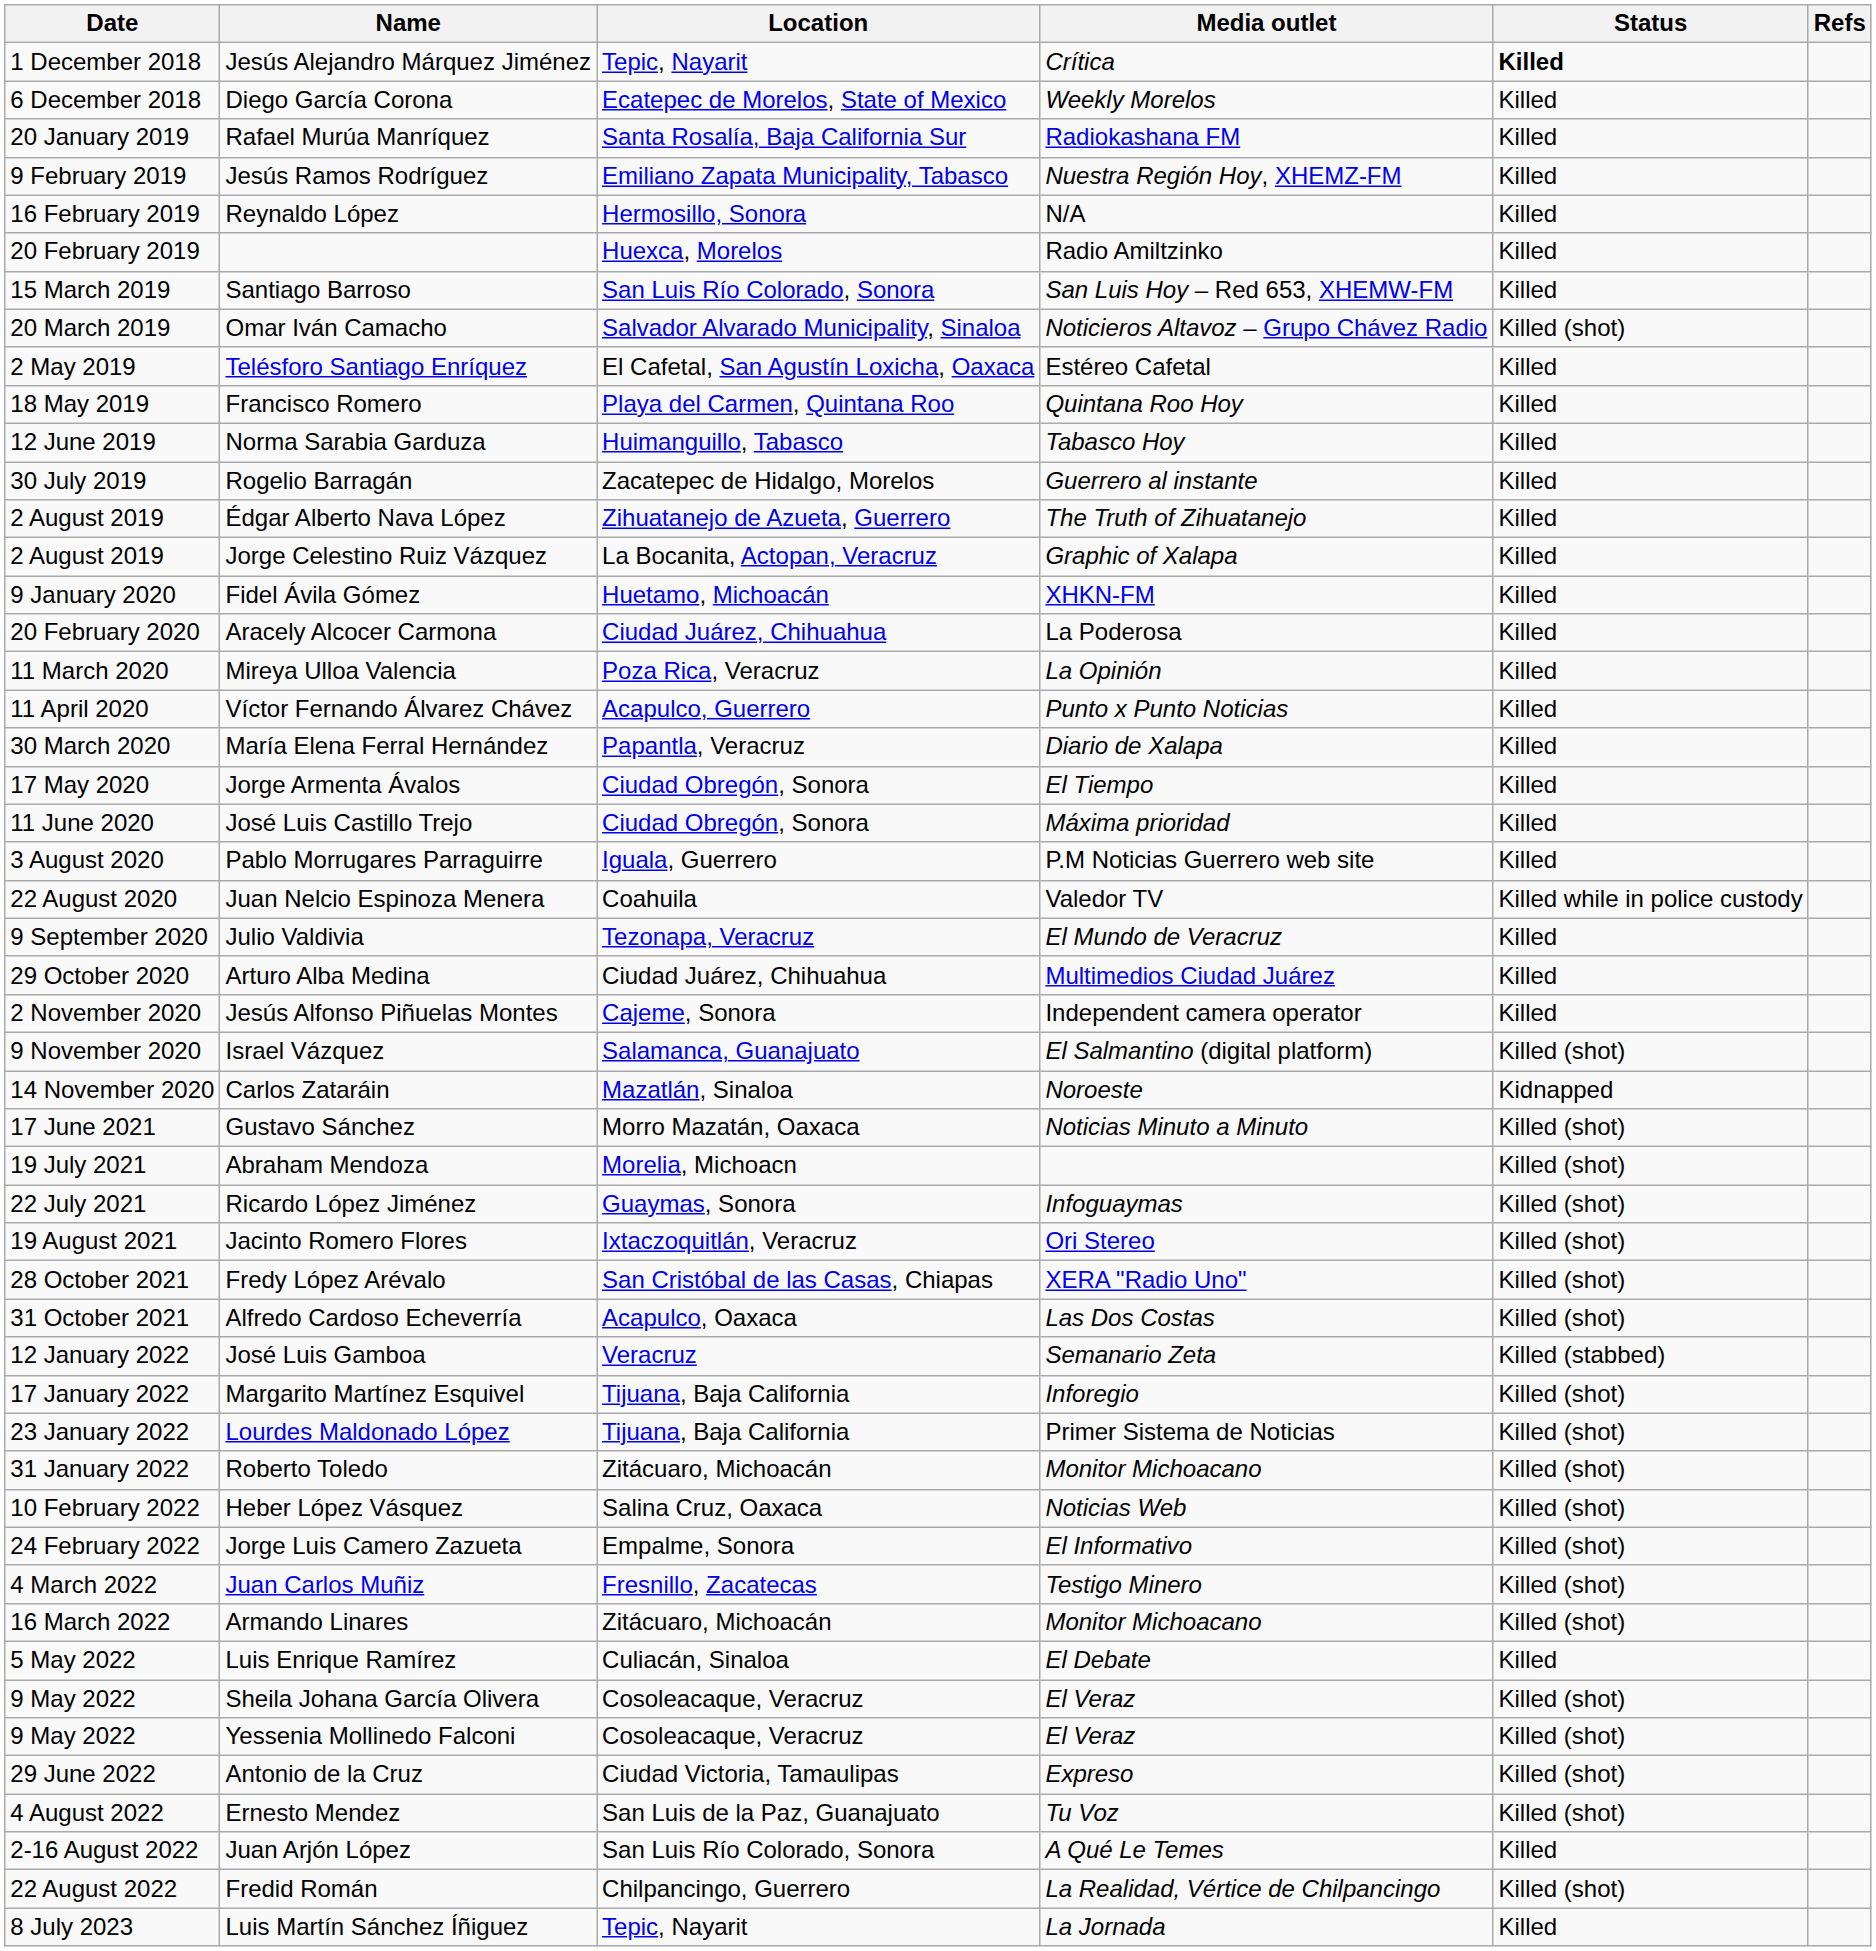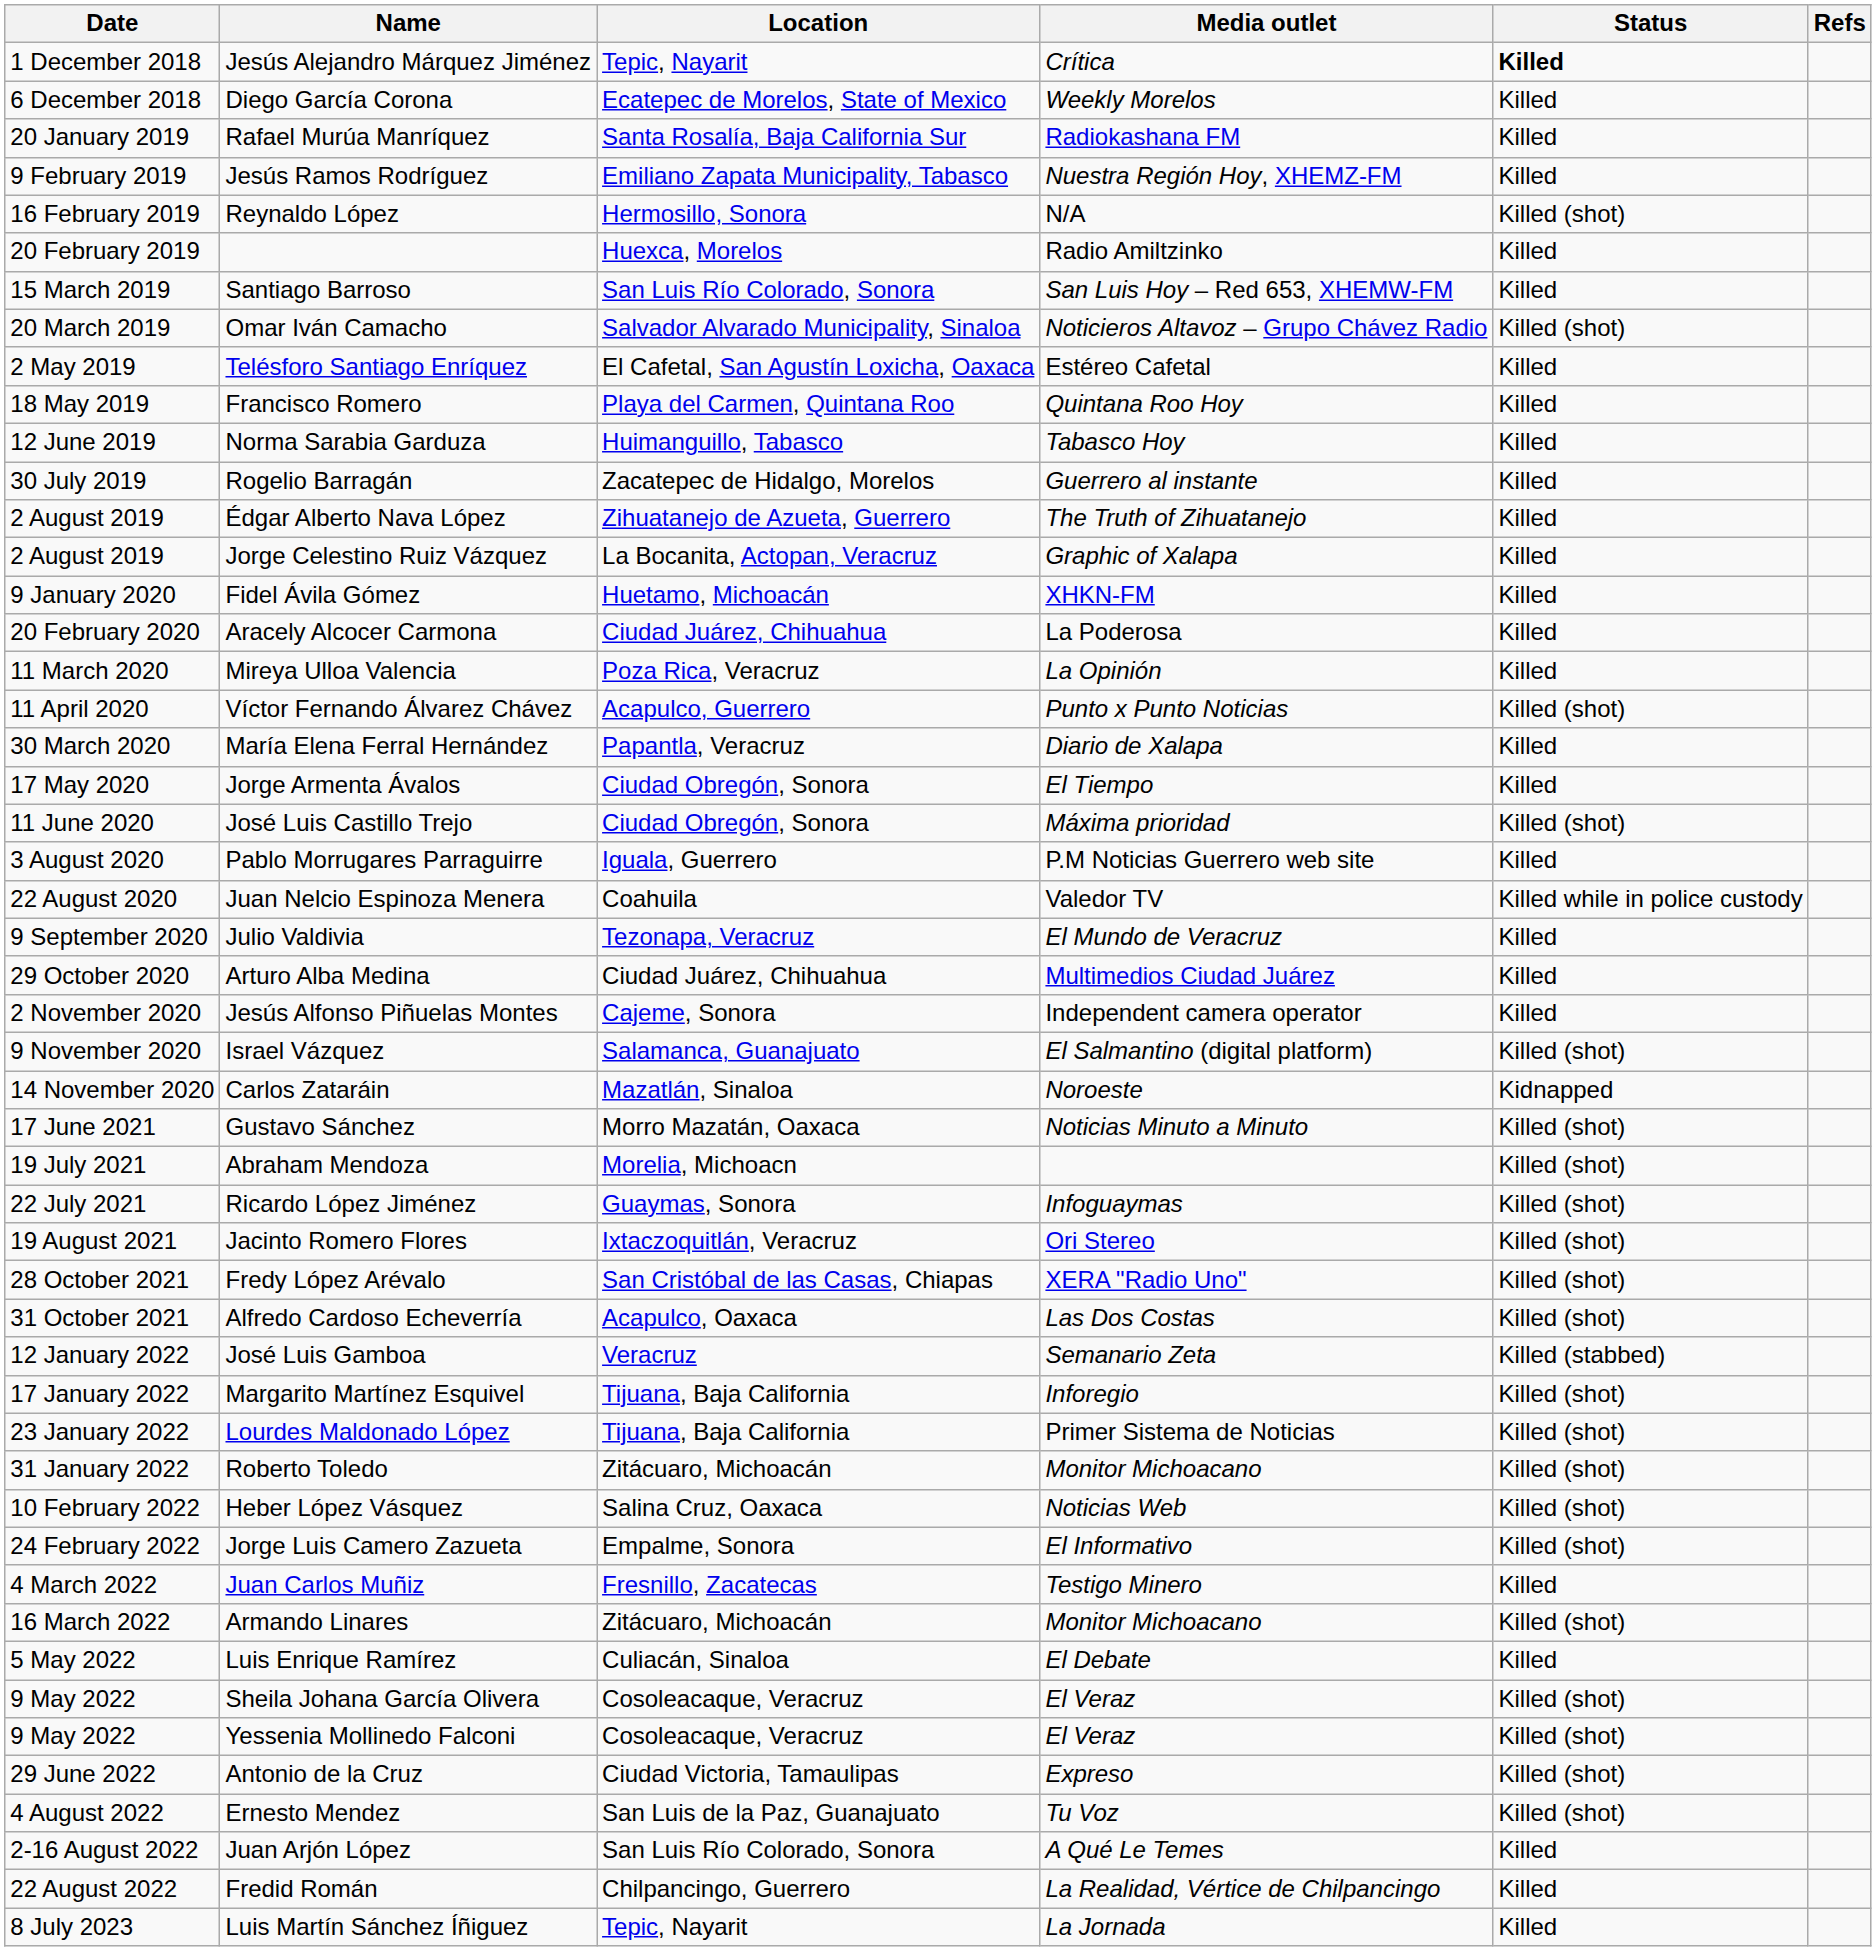Reynaldo López | Status: Killed -> Killed (shot)
Víctor Fernando Álvarez Chávez | Status: Killed -> Killed (shot)
José Luis Castillo Trejo | Status: Killed -> Killed (shot)
Juan Carlos Muñiz | Status: Killed (shot) -> Killed
Fredid Román | Status: Killed (shot) -> Killed
